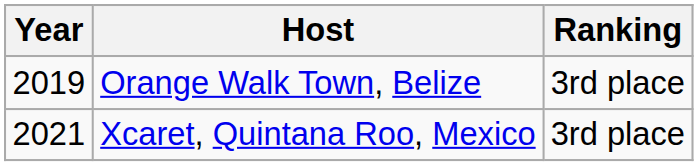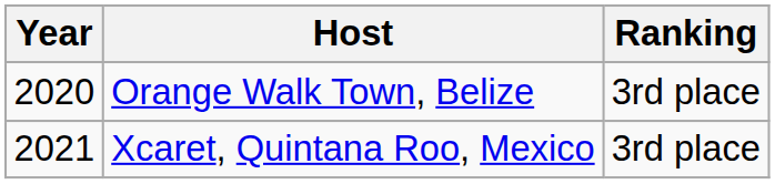Orange Walk Town, Belize | Year: 2019 -> 2020
